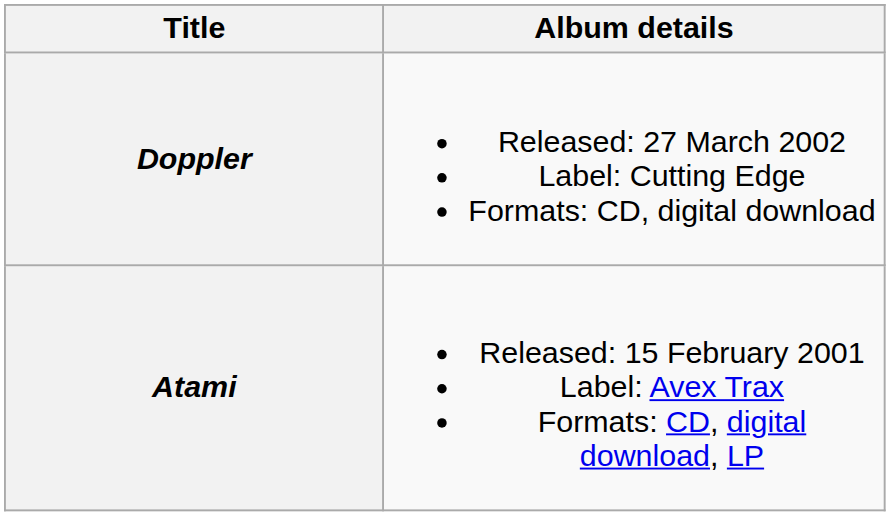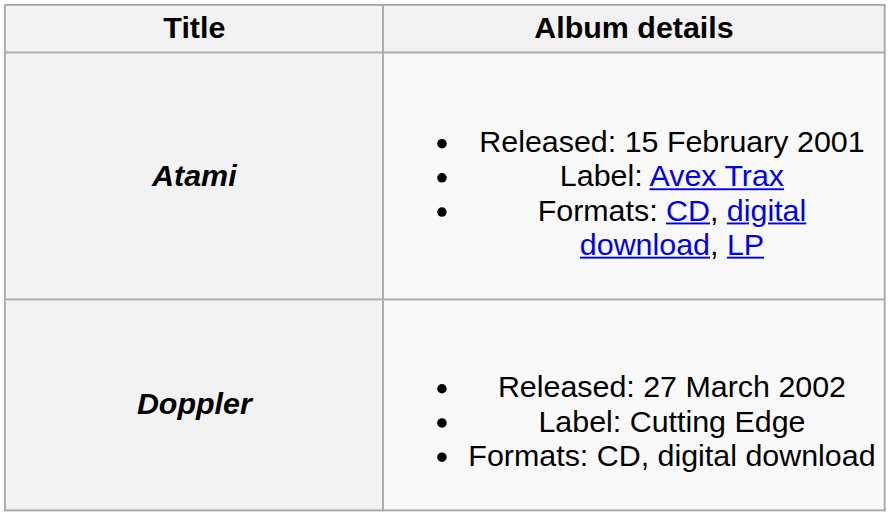rows swapped: Atami <-> Doppler
